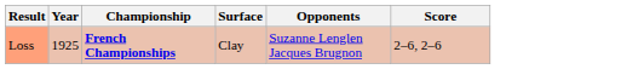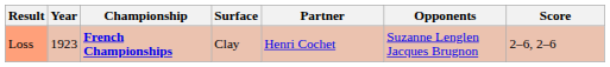+ column: Partner | Henri Cochet
Loss | Year: 1925 -> 1923
